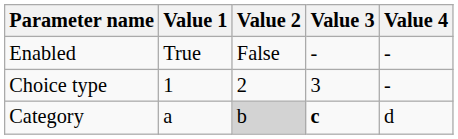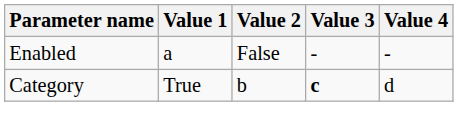Enabled | Value 1: True -> a
- row: Choice type | 1 | 2 | 3 | -
Category | Value 1: a -> True
Category | Value 2: lightgrey background -> no background
